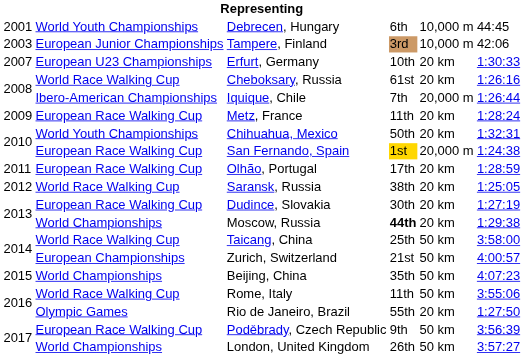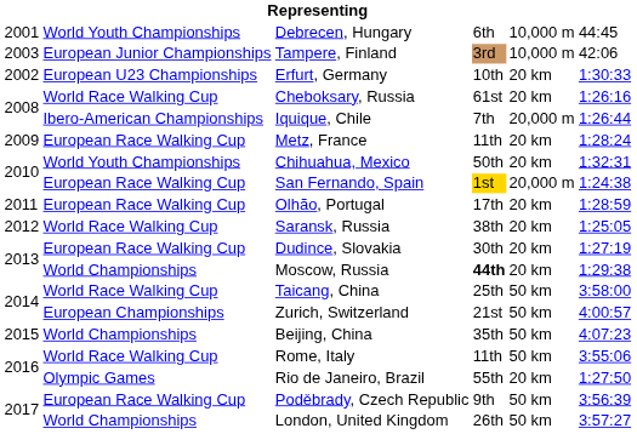Erfurt, Germany | column 1: 2007 -> 2002
